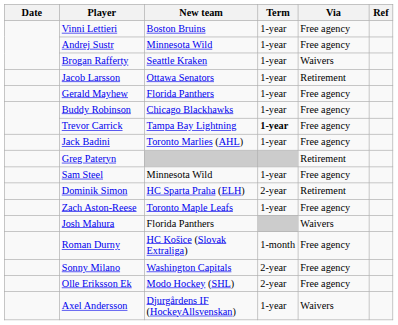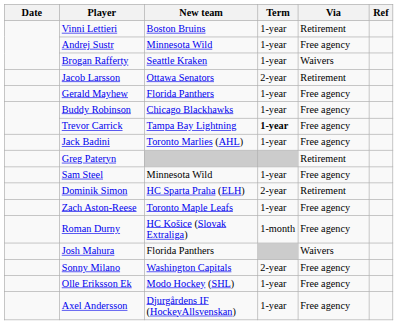Vinni Lettieri | Via: Free agency -> Retirement
Jacob Larsson | Term: 1-year -> 2-year
rows swapped: Josh Mahura <-> Roman Durny
Olle Eriksson Ek | Term: 2-year -> 1-year
Axel Andersson | Via: Waivers -> Free agency
